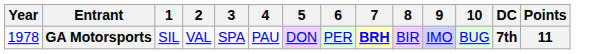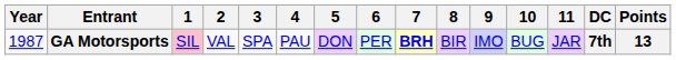+ column: 11 | JAR
GA Motorsports | Year: 1978 -> 1987
GA Motorsports | 1: no background -> pink background
GA Motorsports | Points: 11 -> 13
